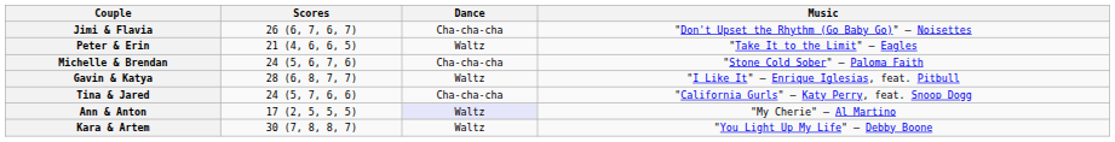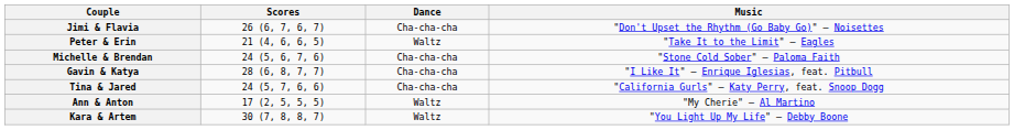Gavin & Katya | Dance: Waltz -> Cha-cha-cha
Ann & Anton | Dance: lavender background -> no background
